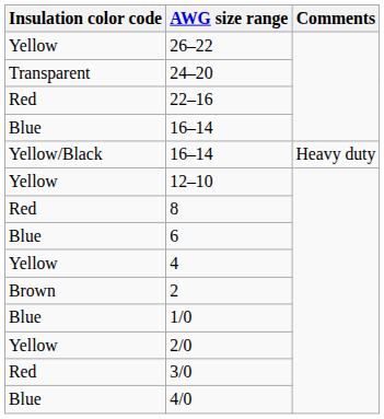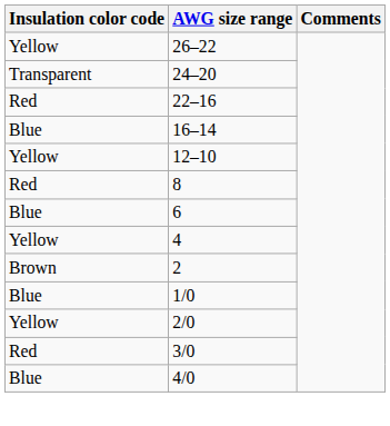- row: Yellow/Black | 16–14 | Heavy duty
